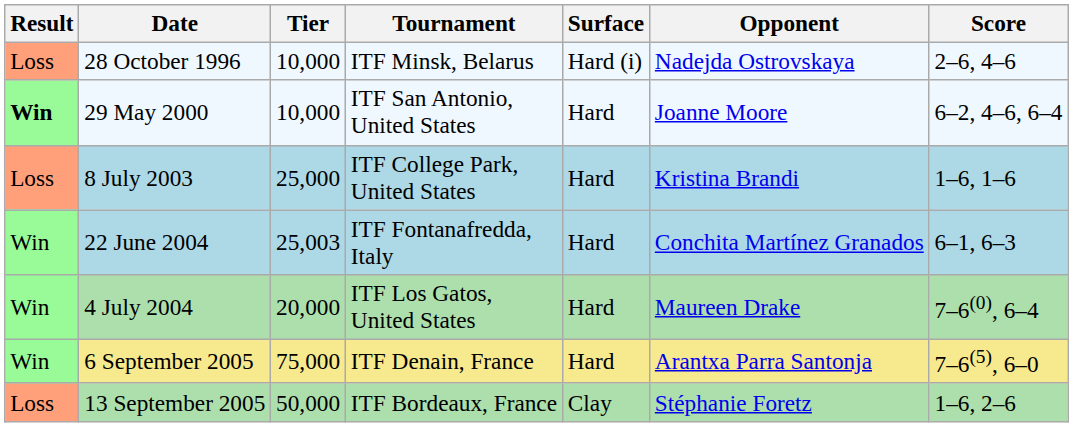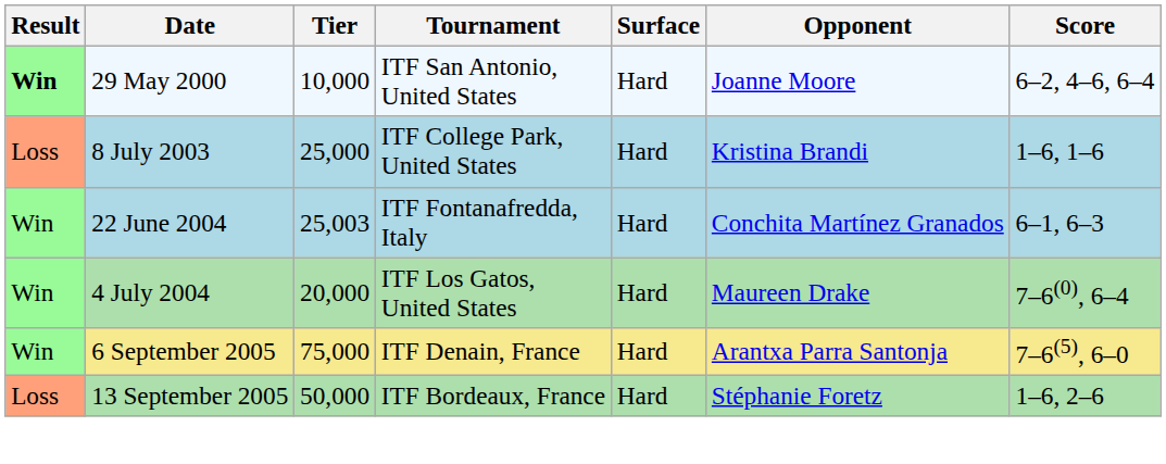- row: Loss | 28 October 1996 | 10,000 | ITF Minsk, Belarus | Hard (i) | Nadejda Ostrovskaya | 2–6, 4–6
13 September 2005 | Surface: Clay -> Hard
